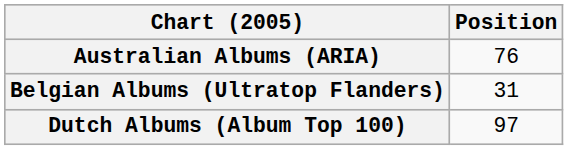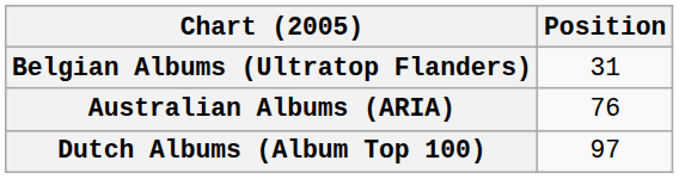rows swapped: Australian Albums (ARIA) <-> Belgian Albums (Ultratop Flanders)
